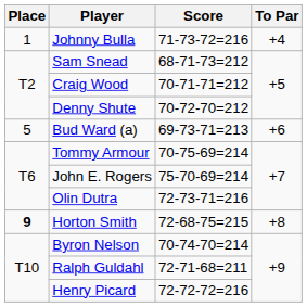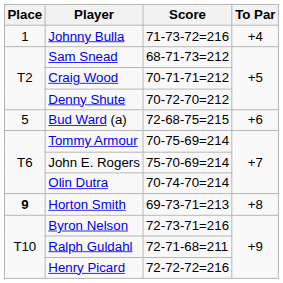Bud Ward (a) | Score: 69-73-71=213 -> 72-68-75=215
Olin Dutra | Score: 72-73-71=216 -> 70-74-70=214
Horton Smith | Score: 72-68-75=215 -> 69-73-71=213
Byron Nelson | Score: 70-74-70=214 -> 72-73-71=216
